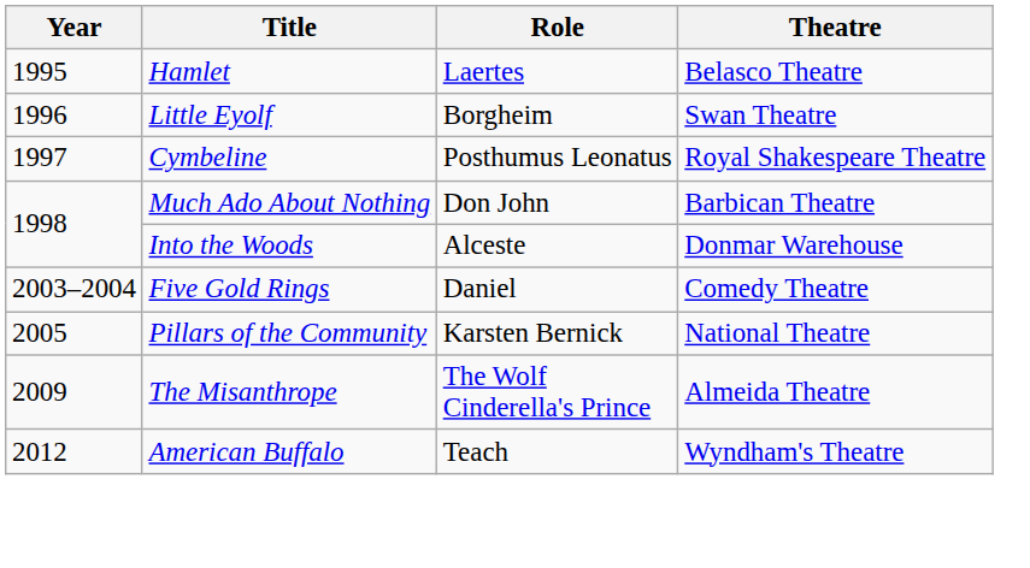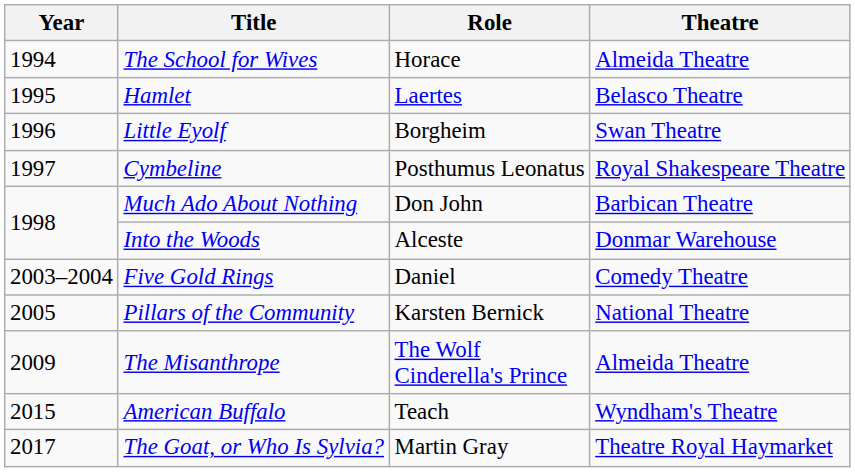+ row: 1994 | The School for Wives | Horace | Almeida Theatre
American Buffalo | Year: 2012 -> 2015
+ row: 2017 | The Goat, or Who Is Sylvia? | Martin Gray | Theatre Royal Haymarket
